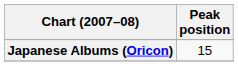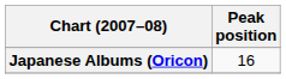Japanese Albums (Oricon) | Peak position: 15 -> 16
